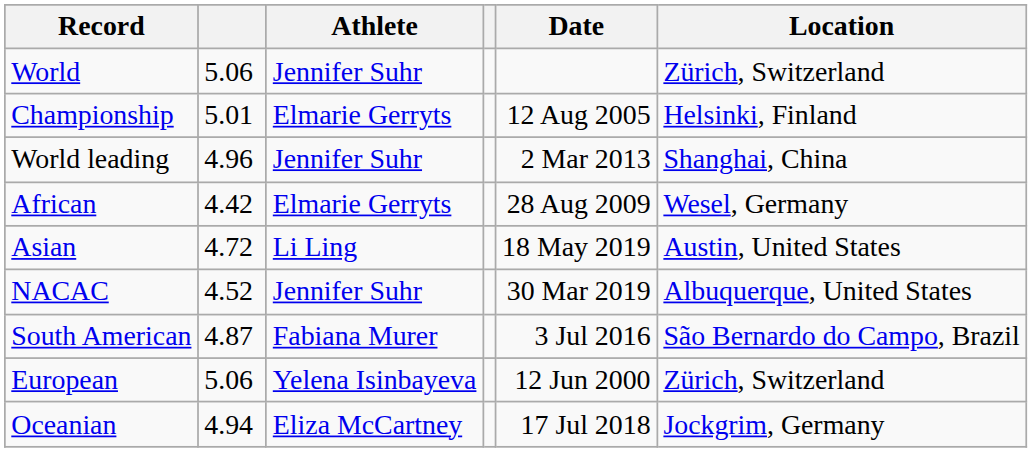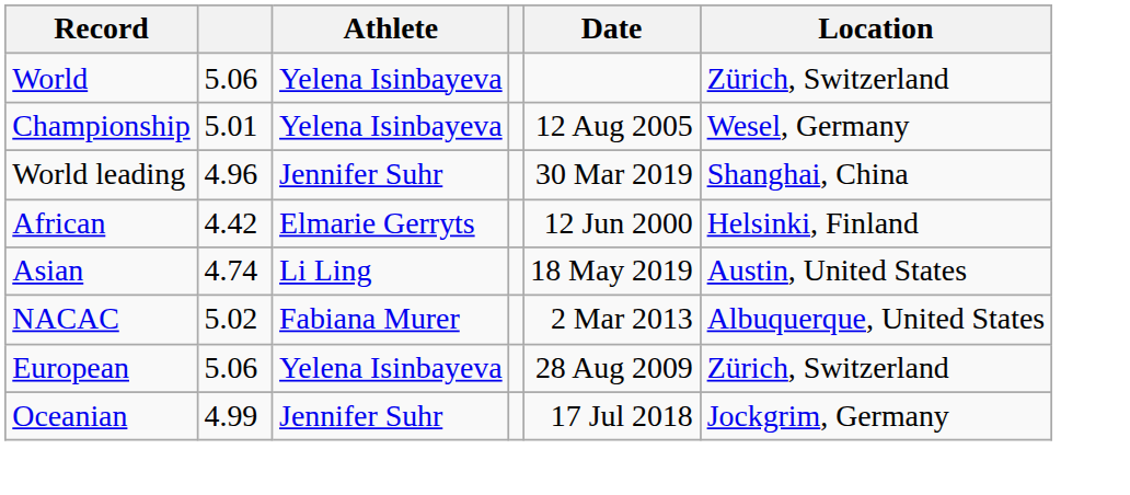World | Athlete: Jennifer Suhr -> Yelena Isinbayeva
Championship | Athlete: Elmarie Gerryts -> Yelena Isinbayeva
Championship | Location: Helsinki, Finland -> Wesel, Germany
World leading | Date: 2 Mar 2013 -> 30 Mar 2019
African | Date: 28 Aug 2009 -> 12 Jun 2000
African | Location: Wesel, Germany -> Helsinki, Finland
Asian | column 2: 4.72 -> 4.74
NACAC | column 2: 4.52 -> 5.02
NACAC | Athlete: Jennifer Suhr -> Fabiana Murer
NACAC | Date: 30 Mar 2019 -> 2 Mar 2013
- row: South American | 4.87 | Fabiana Murer | 3 Jul 2016 | São Bernardo do Campo, Brazil
European | Date: 12 Jun 2000 -> 28 Aug 2009
Oceanian | column 2: 4.94 -> 4.99
Oceanian | Athlete: Eliza McCartney -> Jennifer Suhr
